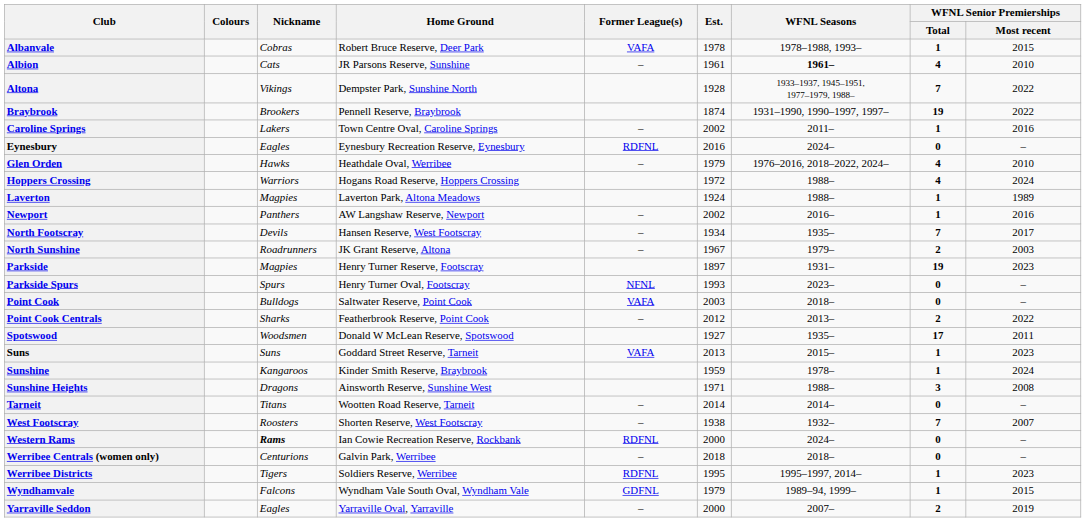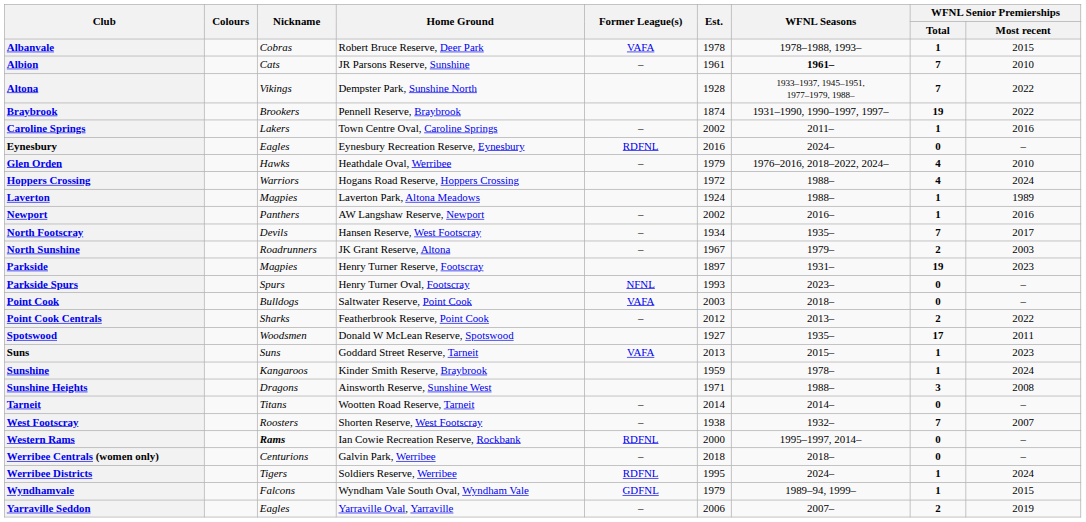Albion | WFNL Senior Premierships / Total: 4 -> 7
Western Rams | WFNL Seasons: 2024– -> 1995–1997, 2014–
Werribee Districts | WFNL Seasons: 1995–1997, 2014– -> 2024–
Werribee Districts | WFNL Senior Premierships / Most recent: 2023 -> 2024
Yarraville Seddon | Est.: 2000 -> 2006
